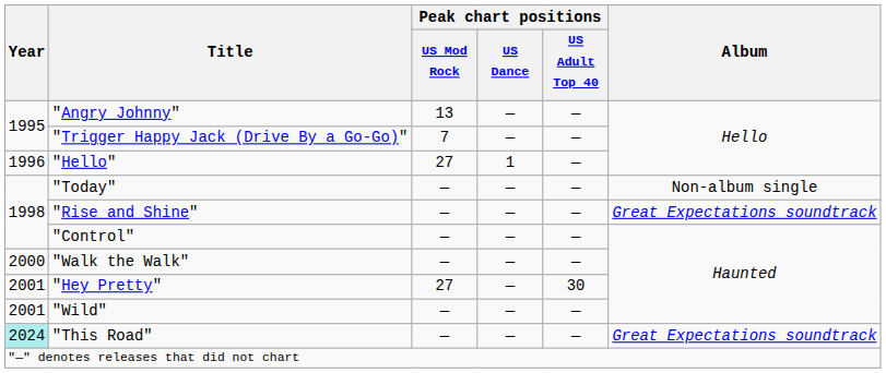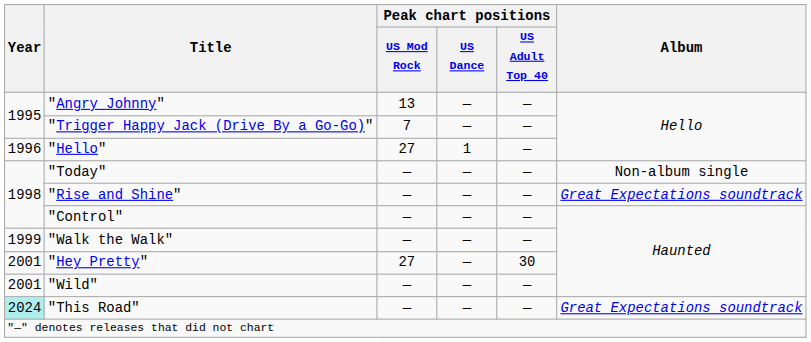"Walk the Walk" | Year: 2000 -> 1999
